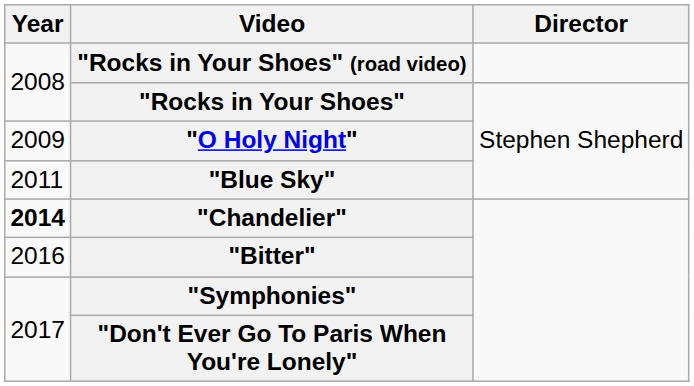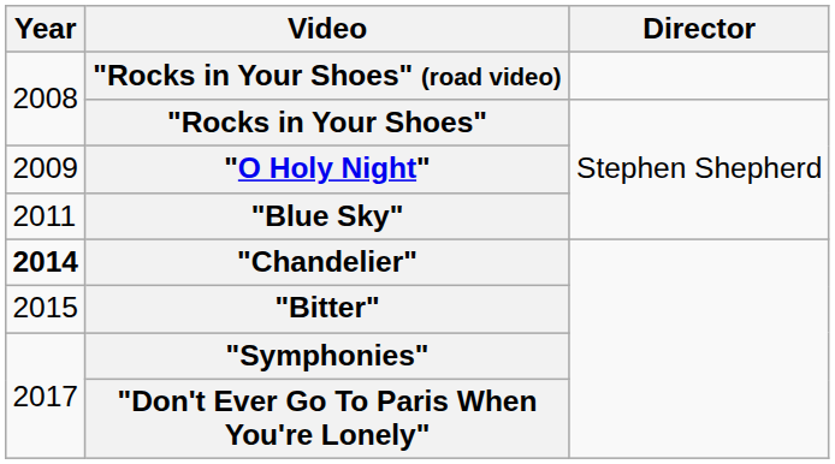"Bitter" | Year: 2016 -> 2015
